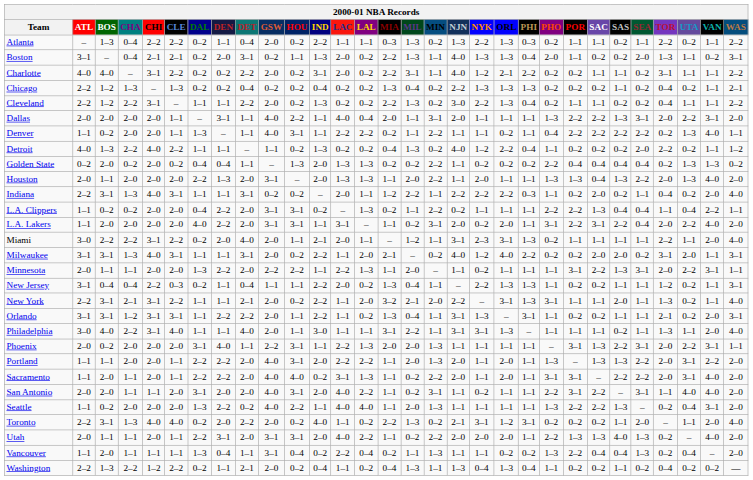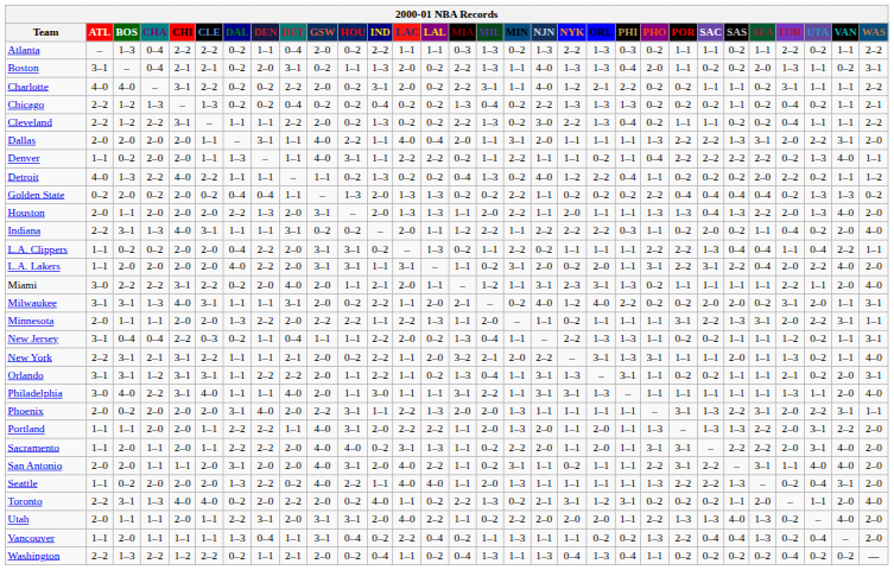Philadelphia | SAS: 0–2 -> 1–1
Phoenix | DET: 1–1 -> 2–0
Portland | DET: 2–0 -> 1–1
Washington | SAS: 1–1 -> 0–2
